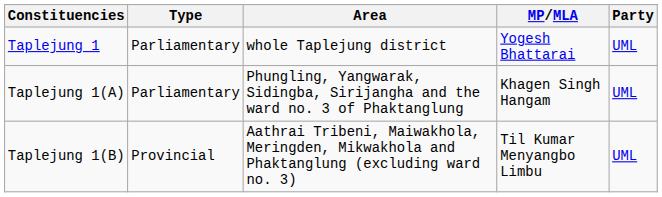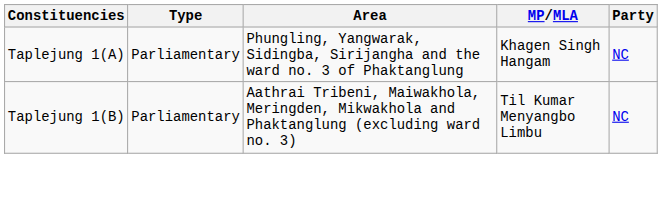- row: Taplejung 1 | Parliamentary | whole Taplejung district | Yogesh Bhattarai | UML
Taplejung 1(A) | Party: UML -> NC
Taplejung 1(B) | Type: Provincial -> Parliamentary
Taplejung 1(B) | Party: UML -> NC
